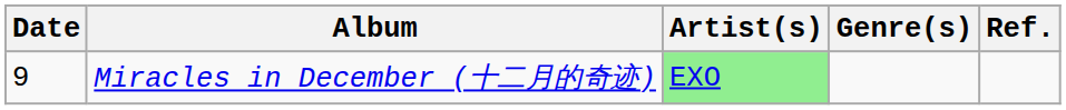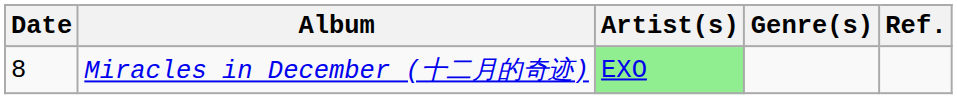Miracles in December (十二月的奇迹) | Date: 9 -> 8
